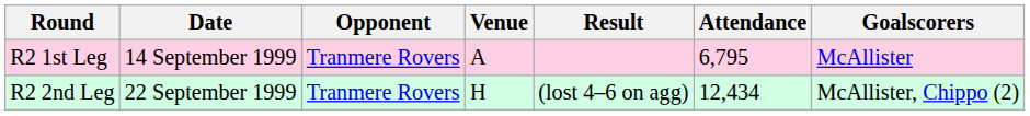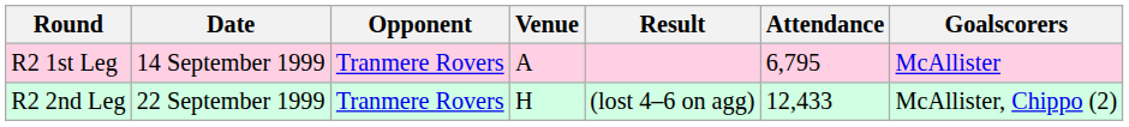R2 2nd Leg | Attendance: 12,434 -> 12,433
